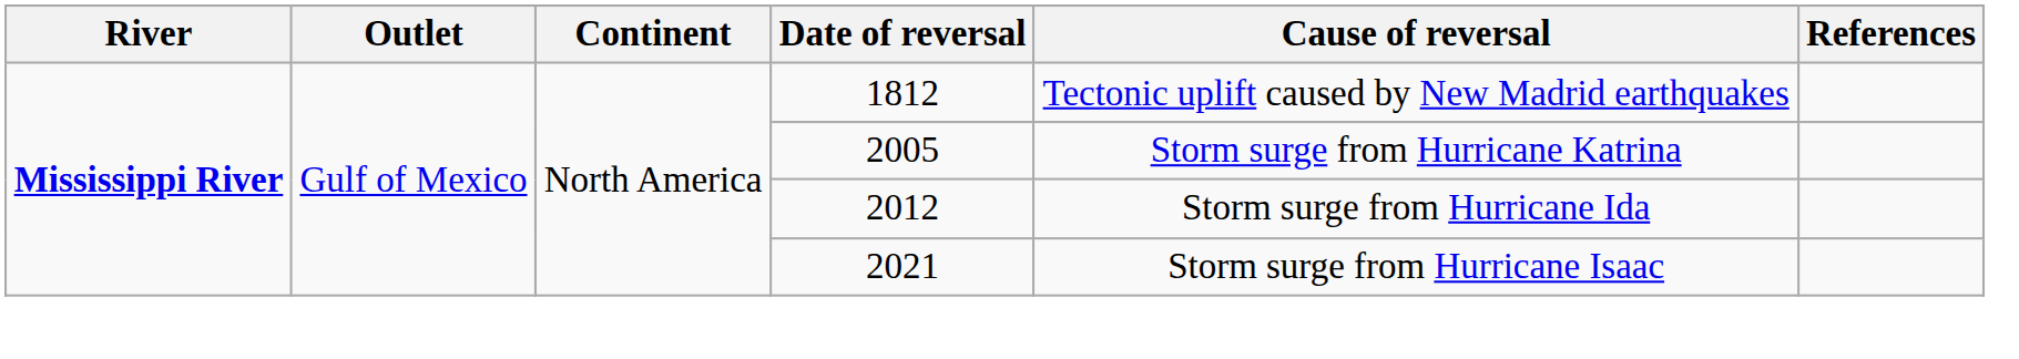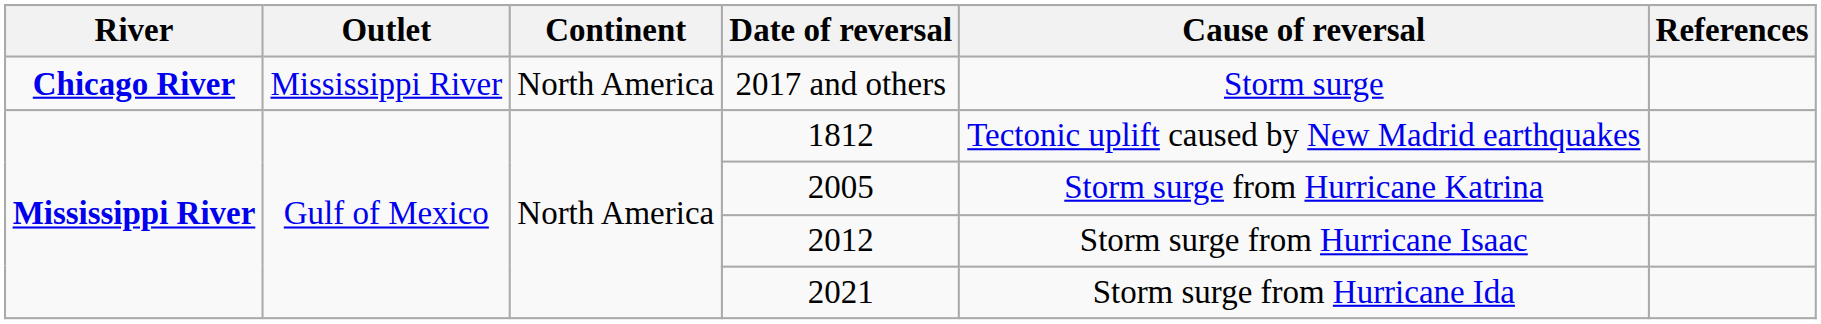+ row: Chicago River | Mississippi River | North America | 2017 and others | Storm surge
2012 | Cause of reversal: Storm surge from Hurricane Ida -> Storm surge from Hurricane Isaac
2021 | Cause of reversal: Storm surge from Hurricane Isaac -> Storm surge from Hurricane Ida
